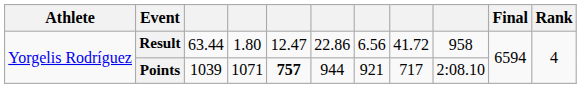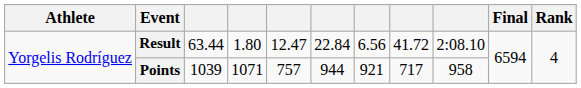Result | column 6: 22.86 -> 22.84
Result | column 9: 958 -> 2:08.10
Points | column 5: bold -> normal
Points | column 9: 2:08.10 -> 958
